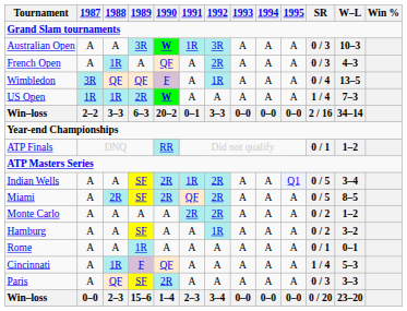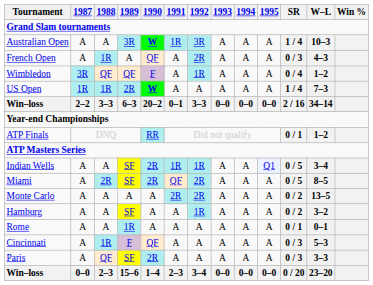Australian Open | SR: 0 / 3 -> 1 / 4
Wimbledon | W–L: 13–5 -> 1–2
Indian Wells | 1992: 2R -> 1R
Monte Carlo | W–L: 1–2 -> 13–5
Cincinnati | SR: 1 / 4 -> 0 / 3
